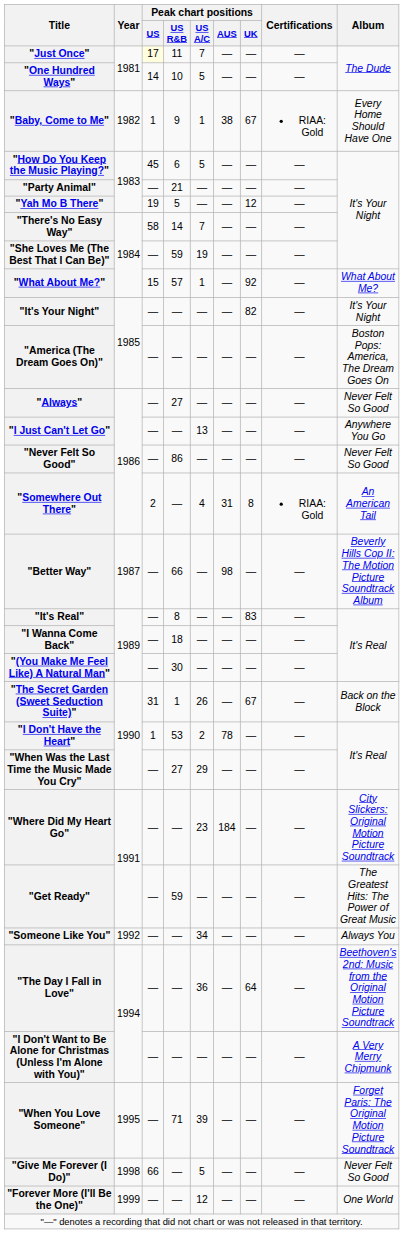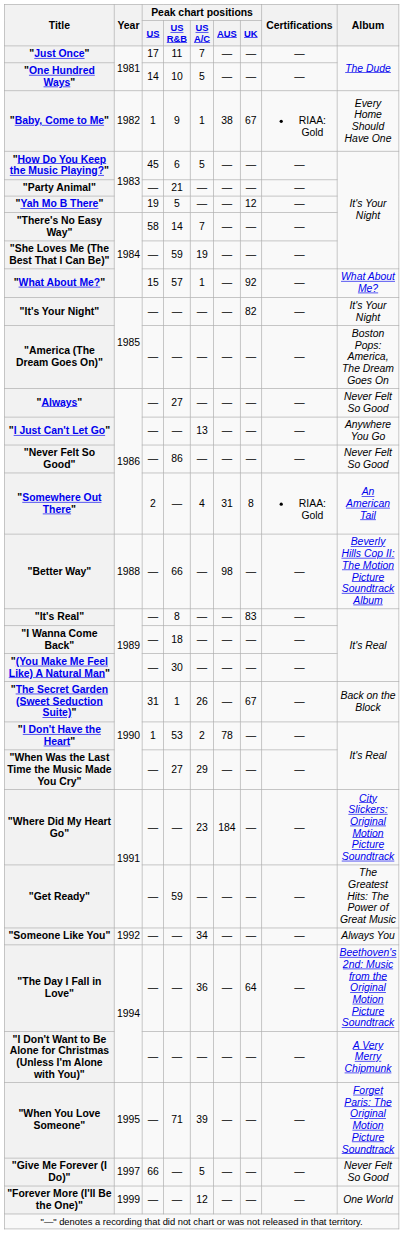"Just Once" | Peak chart positions / US: lightyellow background -> no background
"Better Way" | Year: 1987 -> 1988
"Give Me Forever (I Do)" | Year: 1998 -> 1997
